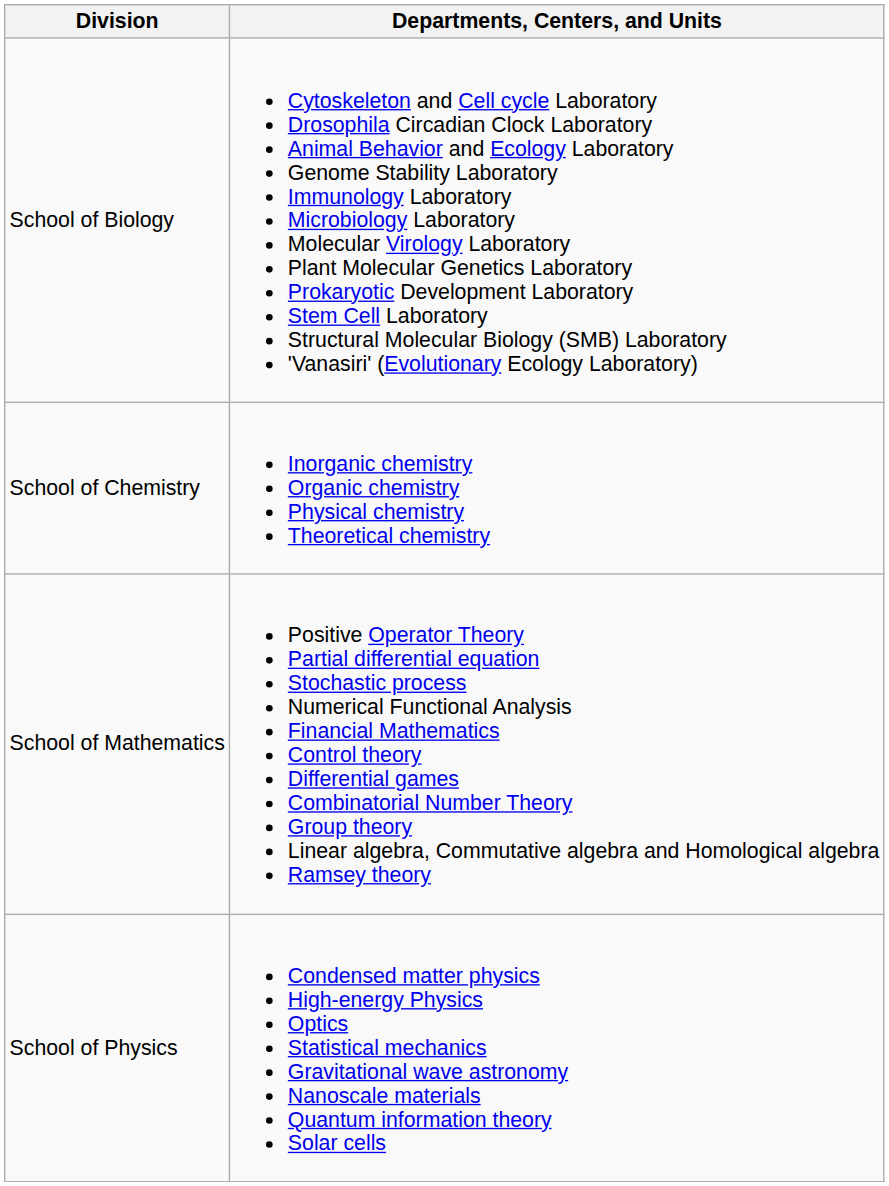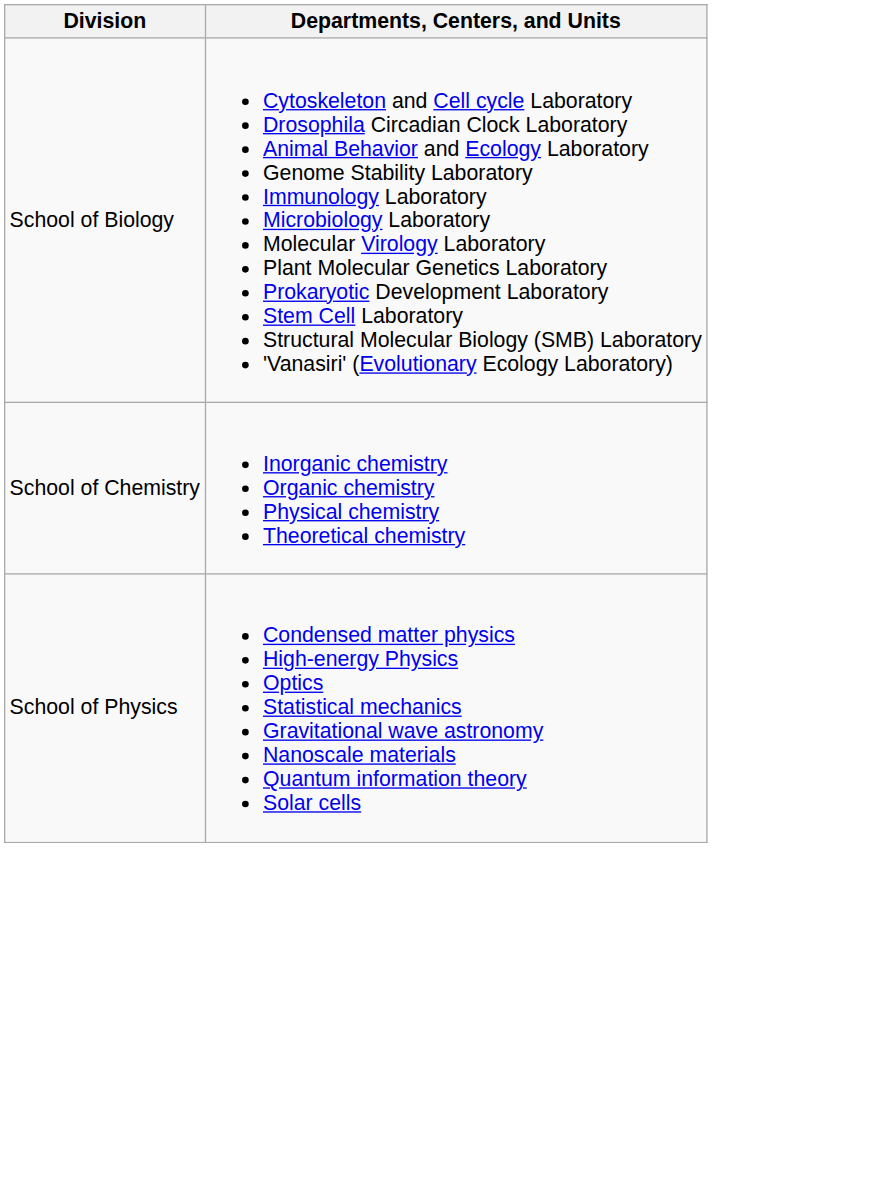- row: School of Mathematics | Positive Operator Theory Partial differential equation Stochastic process Numerical Functional Analysis Financial Mathematics Control theory Differential games Combinatorial Number Theory Group theory Linear algebra, Commutative algebra and Homological algebra Ramsey theory
